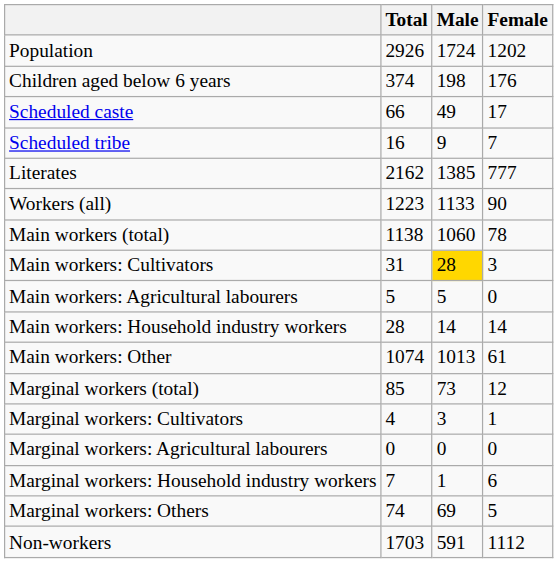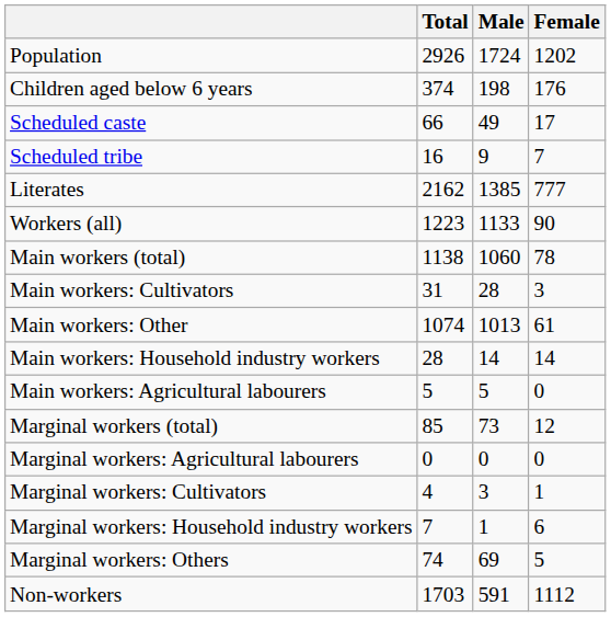Main workers: Cultivators | Male: gold background -> no background
rows swapped: Main workers: Agricultural labourers <-> Main workers: Other
rows swapped: Marginal workers: Cultivators <-> Marginal workers: Agricultural labourers
